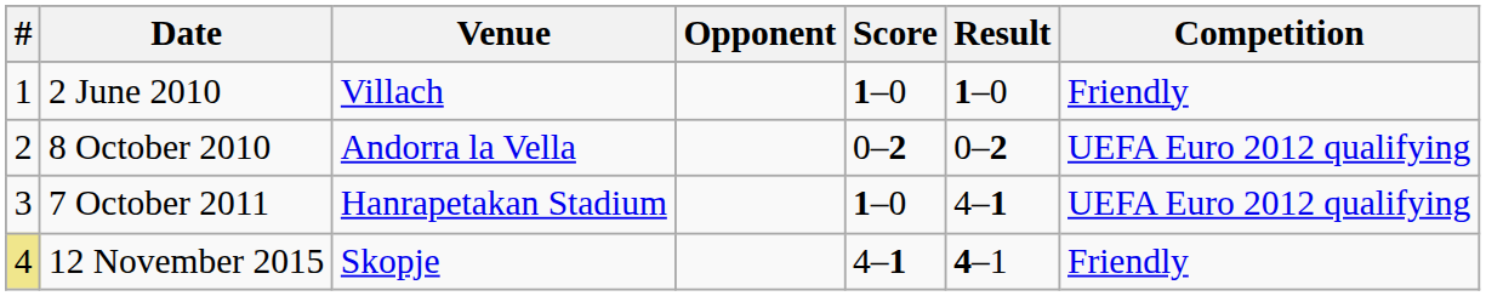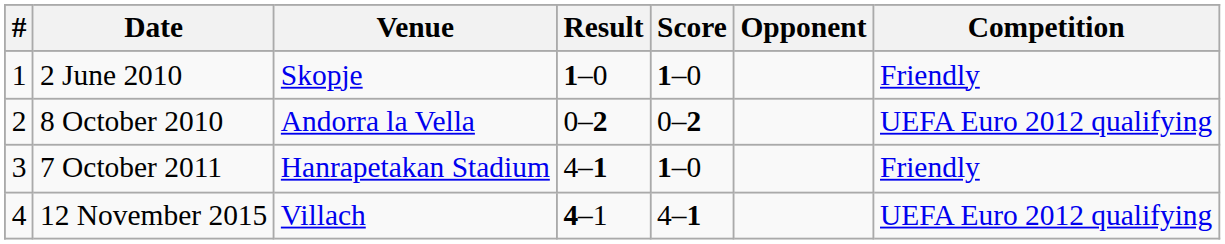columns swapped: Opponent <-> Result
2 June 2010 | Venue: Villach -> Skopje
7 October 2011 | Competition: UEFA Euro 2012 qualifying -> Friendly
12 November 2015 | #: khaki background -> no background
12 November 2015 | Venue: Skopje -> Villach
12 November 2015 | Competition: Friendly -> UEFA Euro 2012 qualifying
